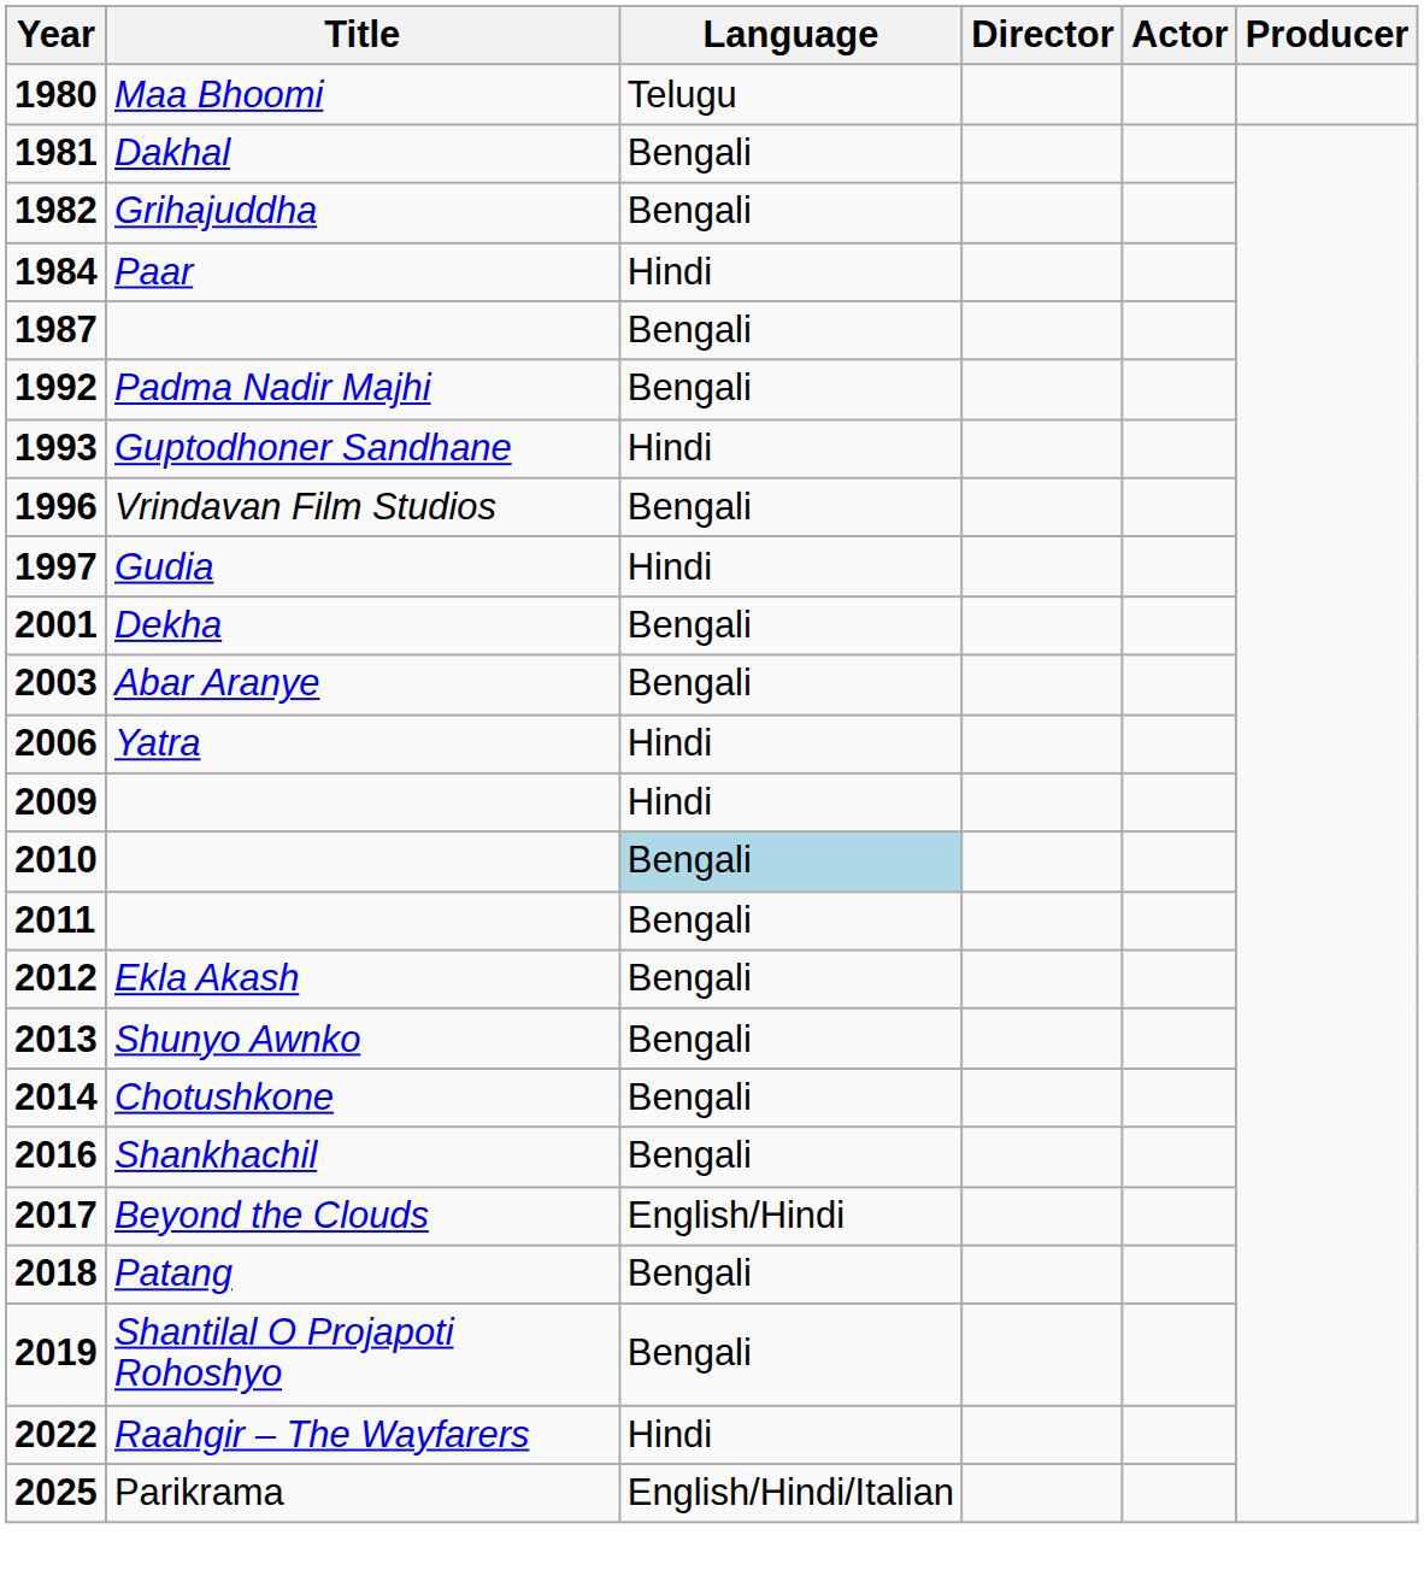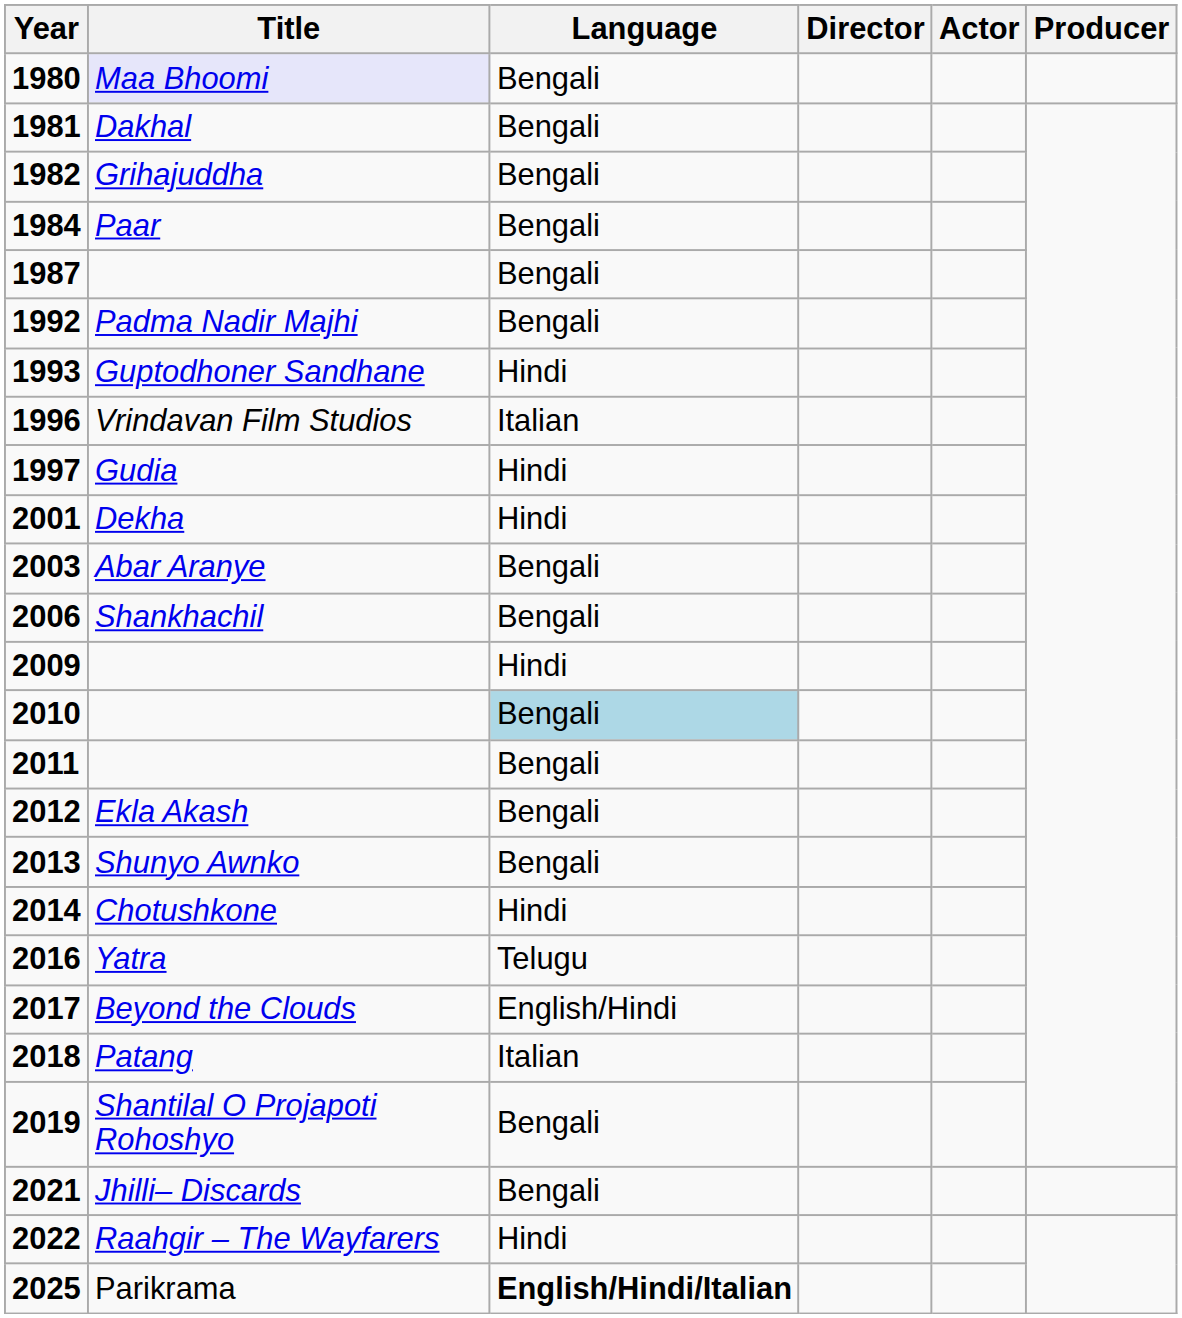1980 | Title: no background -> lavender background
1980 | Language: Telugu -> Bengali
1984 | Language: Hindi -> Bengali
1996 | Language: Bengali -> Italian
2001 | Language: Bengali -> Hindi
2006 | Title: Yatra -> Shankhachil
2006 | Language: Hindi -> Bengali
2014 | Language: Bengali -> Hindi
2016 | Title: Shankhachil -> Yatra
2016 | Language: Bengali -> Telugu
2018 | Language: Bengali -> Italian
+ row: 2021 | Jhilli– Discards | Bengali
2025 | Language: normal -> bold
